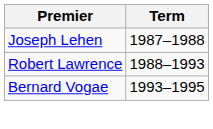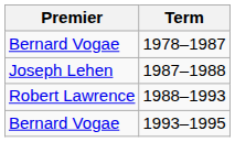+ row: Bernard Vogae | 1978–1987
